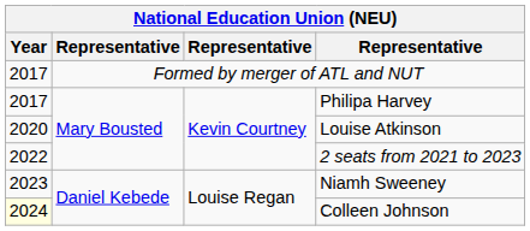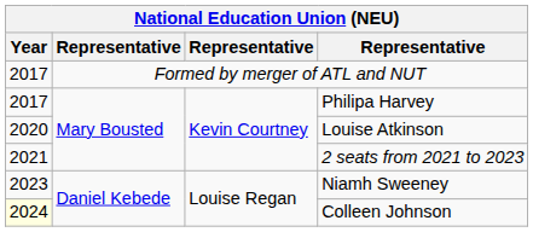2 seats from 2021 to 2023 | Year: 2022 -> 2021
